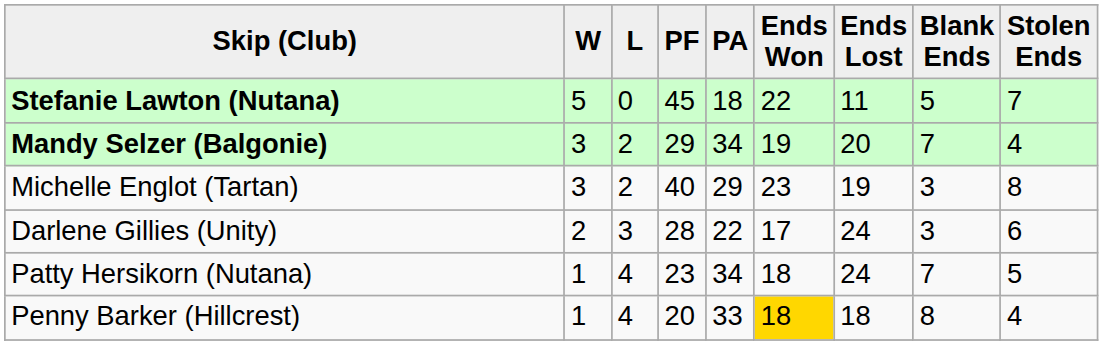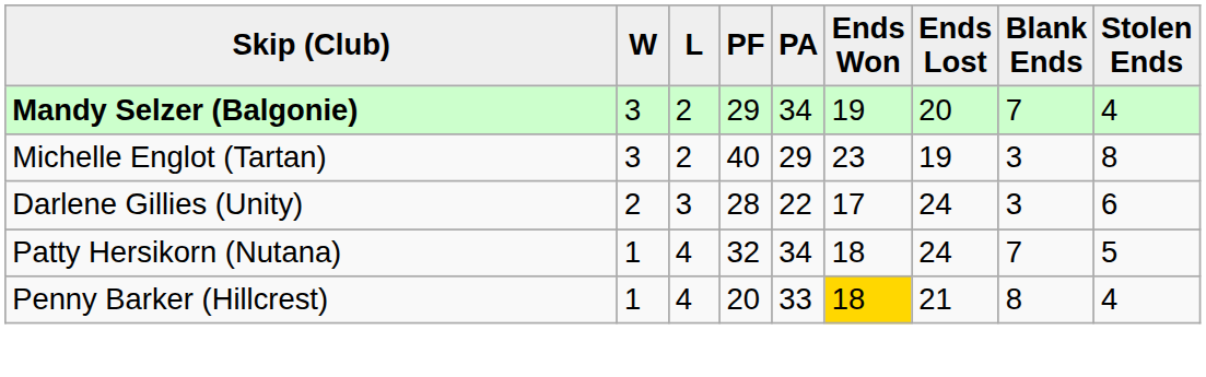- row: Stefanie Lawton (Nutana) | 5 | 0 | 45 | 18 | 22 | 11 | 5 | 7
Patty Hersikorn (Nutana) | PF: 23 -> 32
Penny Barker (Hillcrest) | Ends Lost: 18 -> 21
